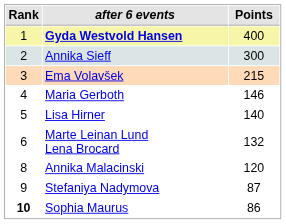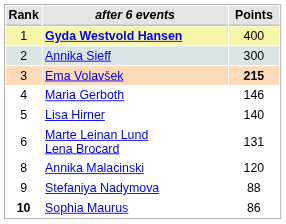Ema Volavšek | Points: normal -> bold
Marte Leinan Lund Lena Brocard | Points: 132 -> 131
Stefaniya Nadymova | Points: 87 -> 88
